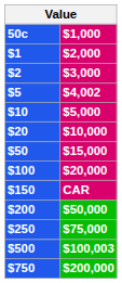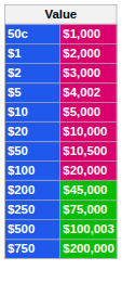$50 | $1,000: $15,000 -> $10,500
- row: $150 | CAR
$200 | $1,000: $50,000 -> $45,000
